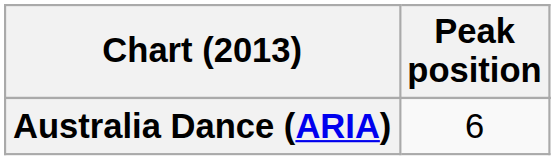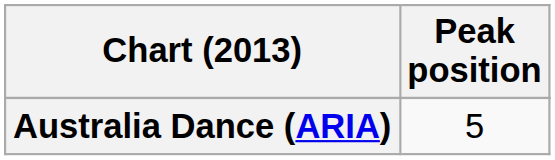Australia Dance (ARIA) | Peak position: 6 -> 5
